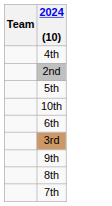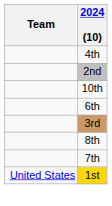- row: 5th
- row: 9th
+ row: United States | 1st
